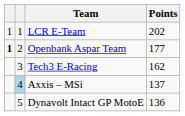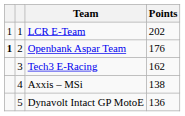Openbank Aspar Team | Points: 177 -> 176
Axxis – MSi | column 2: lightblue background -> no background
Axxis – MSi | Points: 137 -> 138
